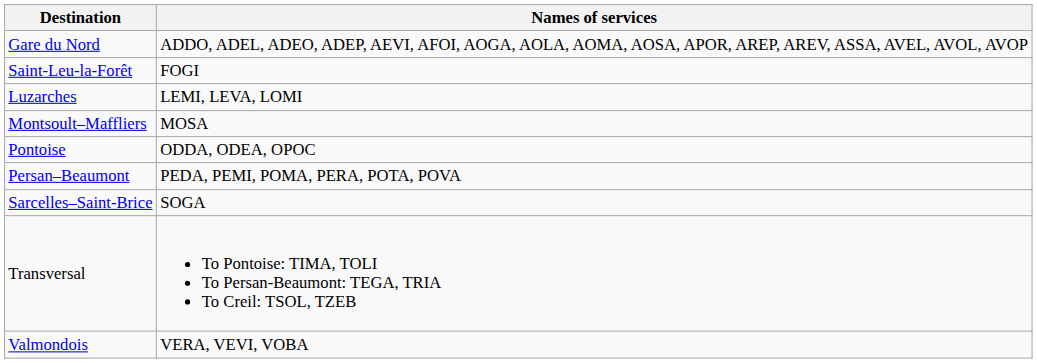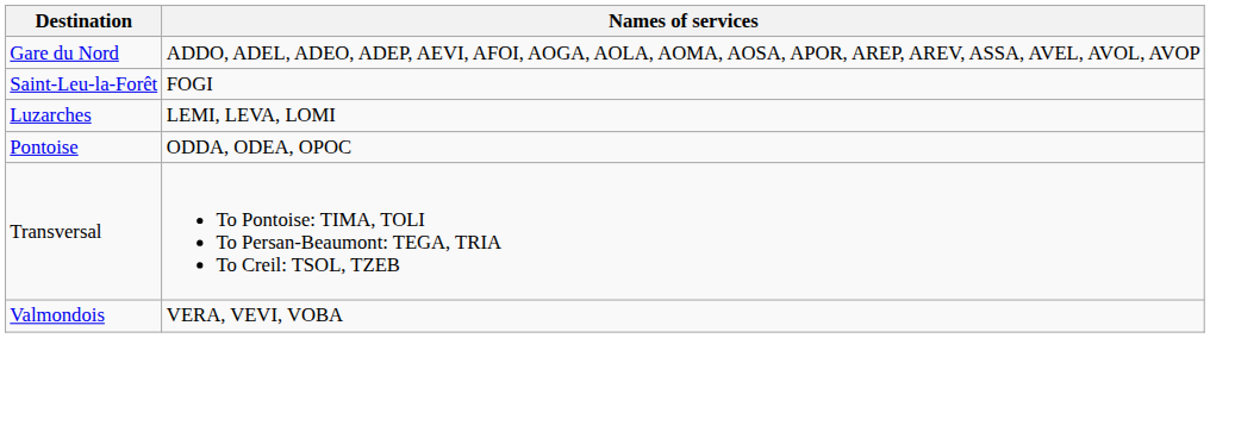- row: Montsoult–Maffliers | MOSA
- row: Persan–Beaumont | PEDA, PEMI, POMA, PERA, POTA, POVA
- row: Sarcelles–Saint-Brice | SOGA
